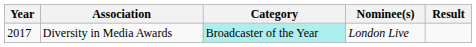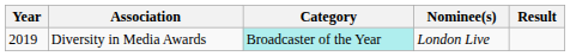Diversity in Media Awards | Year: 2017 -> 2019
